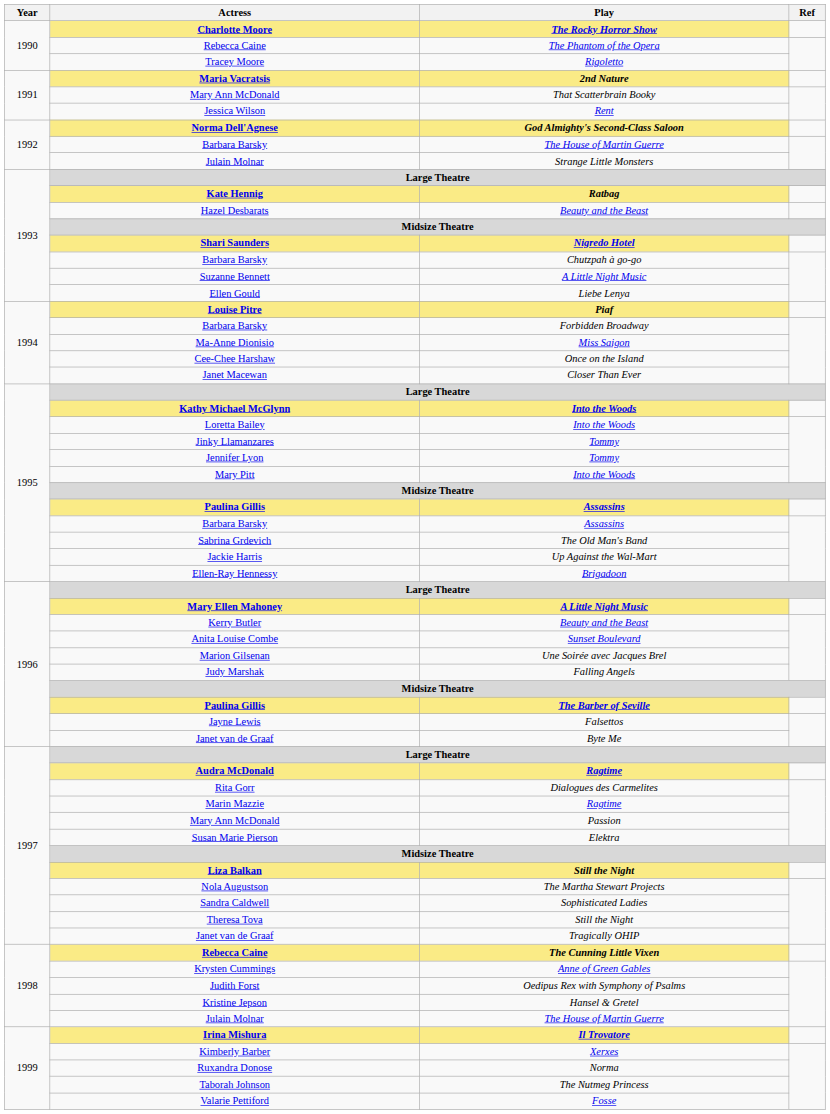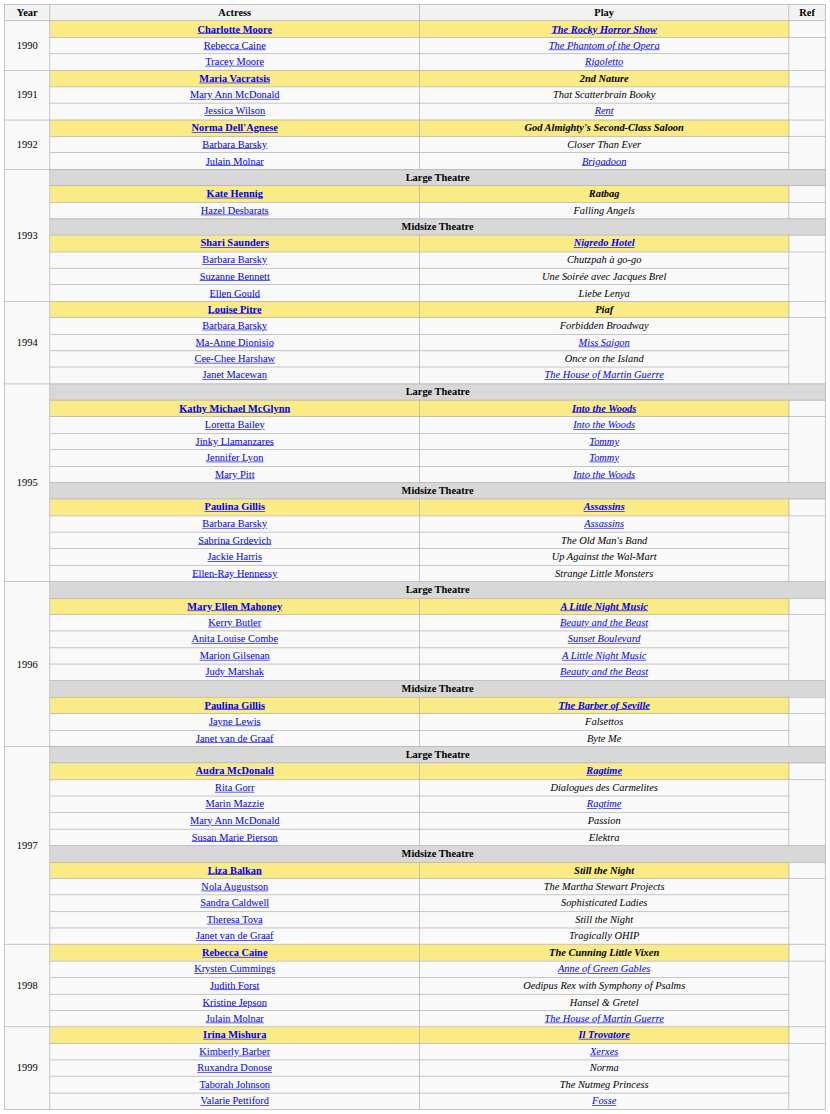1992 / Barbara Barsky | Play: The House of Martin Guerre -> Closer Than Ever
1992 / Julain Molnar | Play: Strange Little Monsters -> Brigadoon
Hazel Desbarats | Play: Beauty and the Beast -> Falling Angels
Suzanne Bennett | Play: A Little Night Music -> Une Soirée avec Jacques Brel
Janet Macewan | Play: Closer Than Ever -> The House of Martin Guerre
Ellen-Ray Hennessy | Play: Brigadoon -> Strange Little Monsters
Marion Gilsenan | Play: Une Soirée avec Jacques Brel -> A Little Night Music
Judy Marshak | Play: Falling Angels -> Beauty and the Beast
